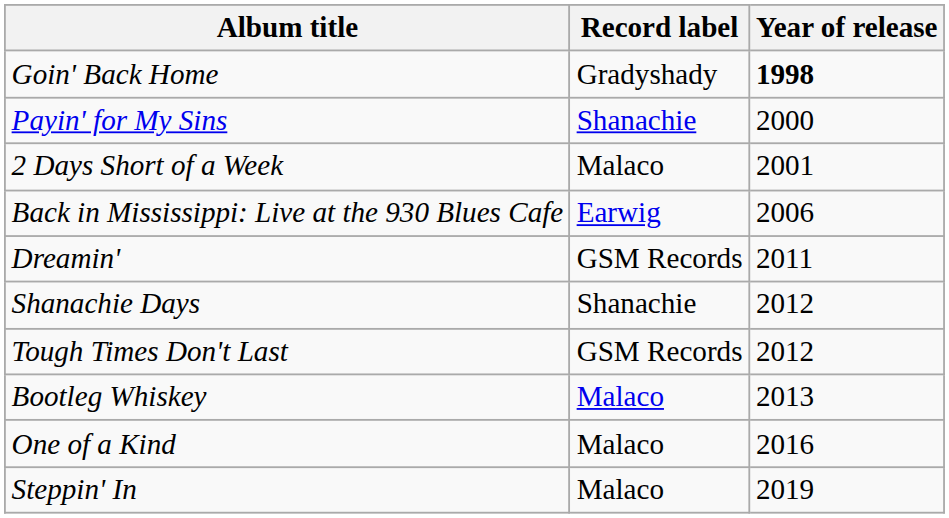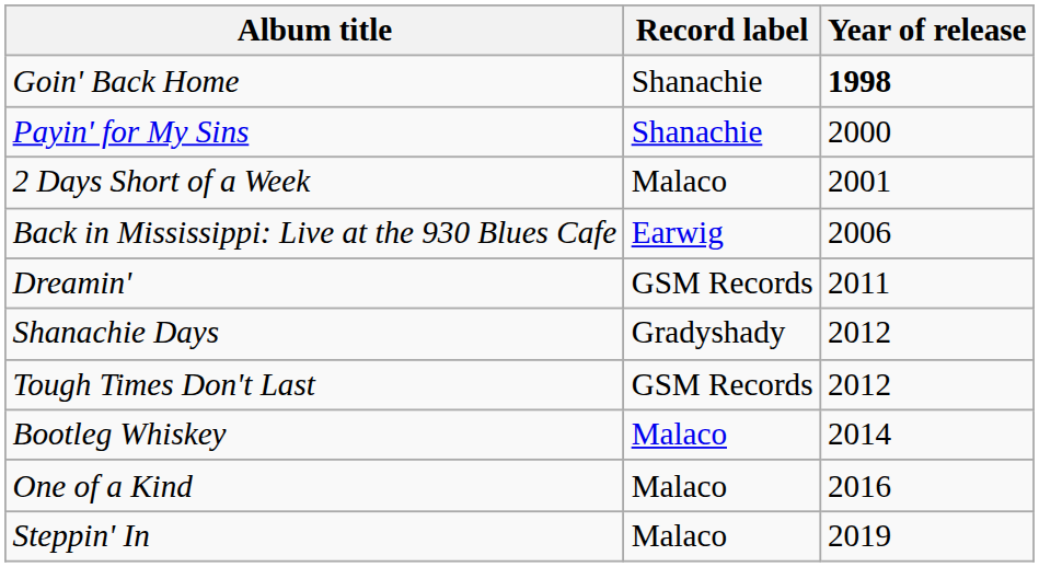Goin' Back Home | Record label: Gradyshady -> Shanachie
Shanachie Days | Record label: Shanachie -> Gradyshady
Bootleg Whiskey | Year of release: 2013 -> 2014
